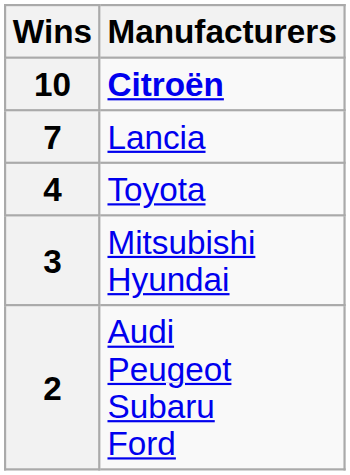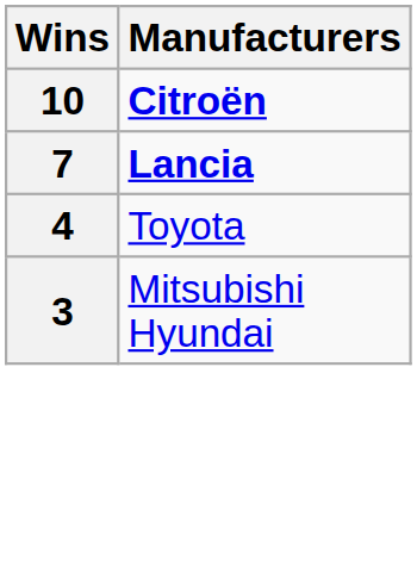7 | Manufacturers: normal -> bold
- row: 2 | Audi Peugeot Subaru Ford
